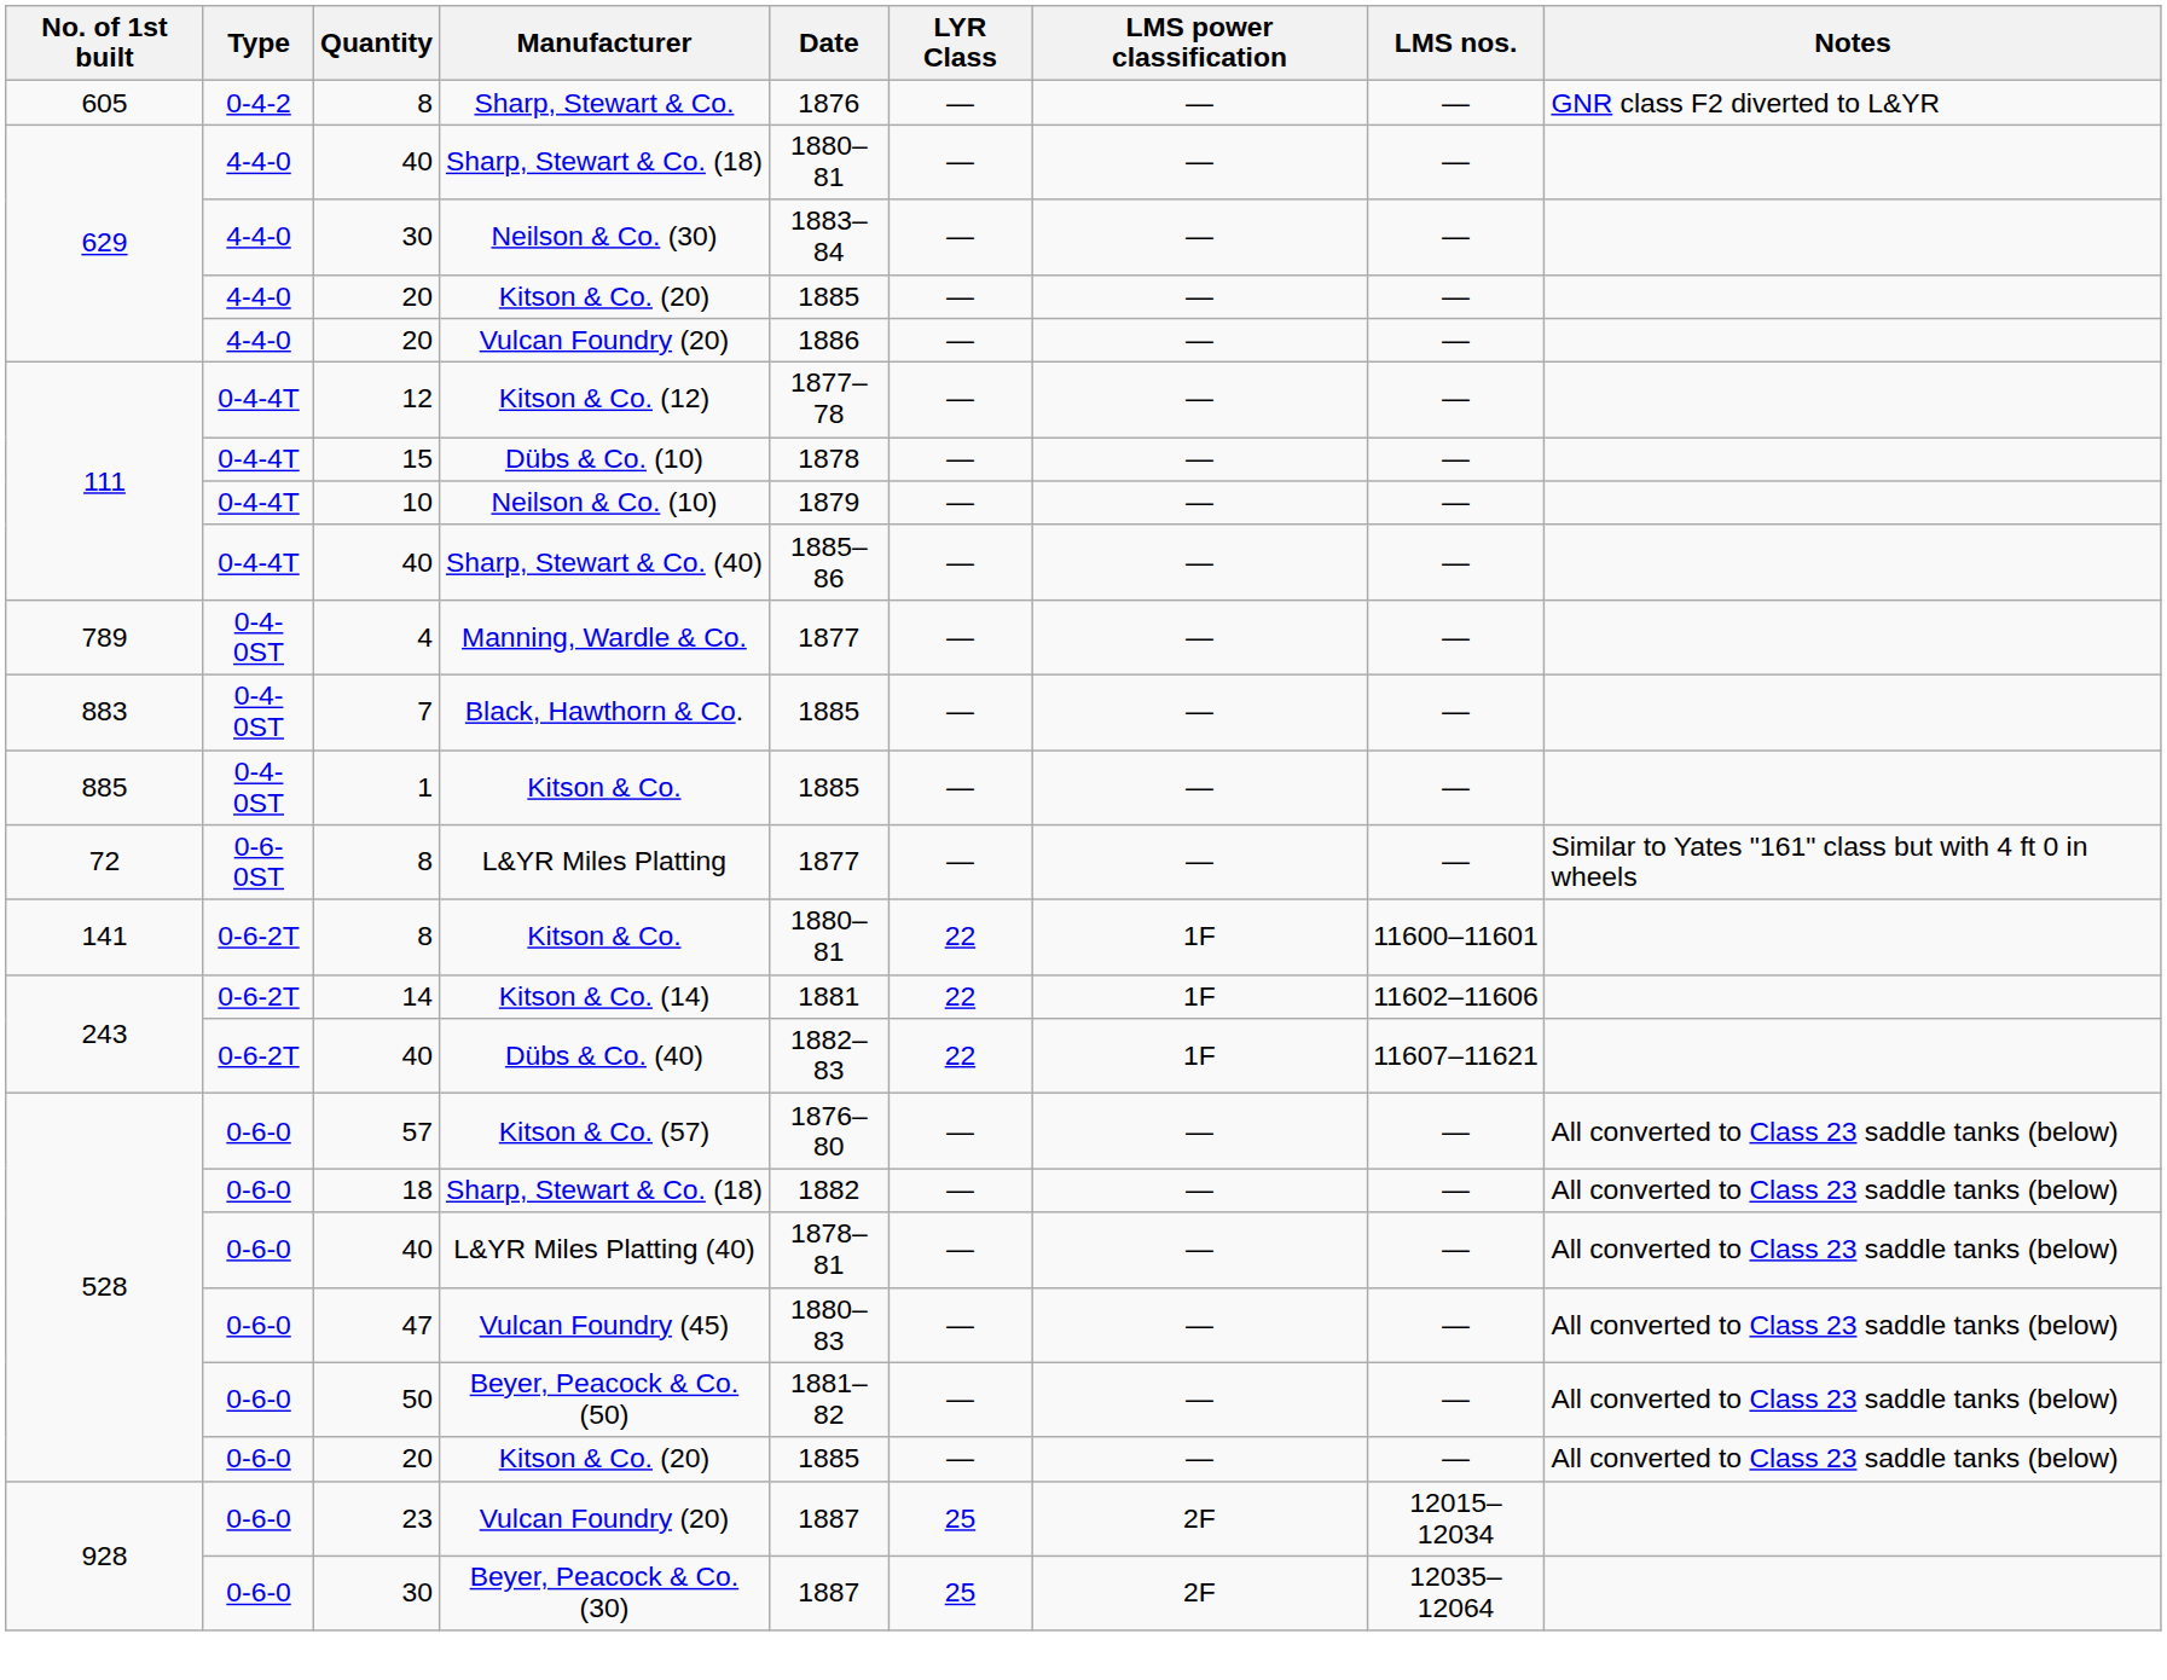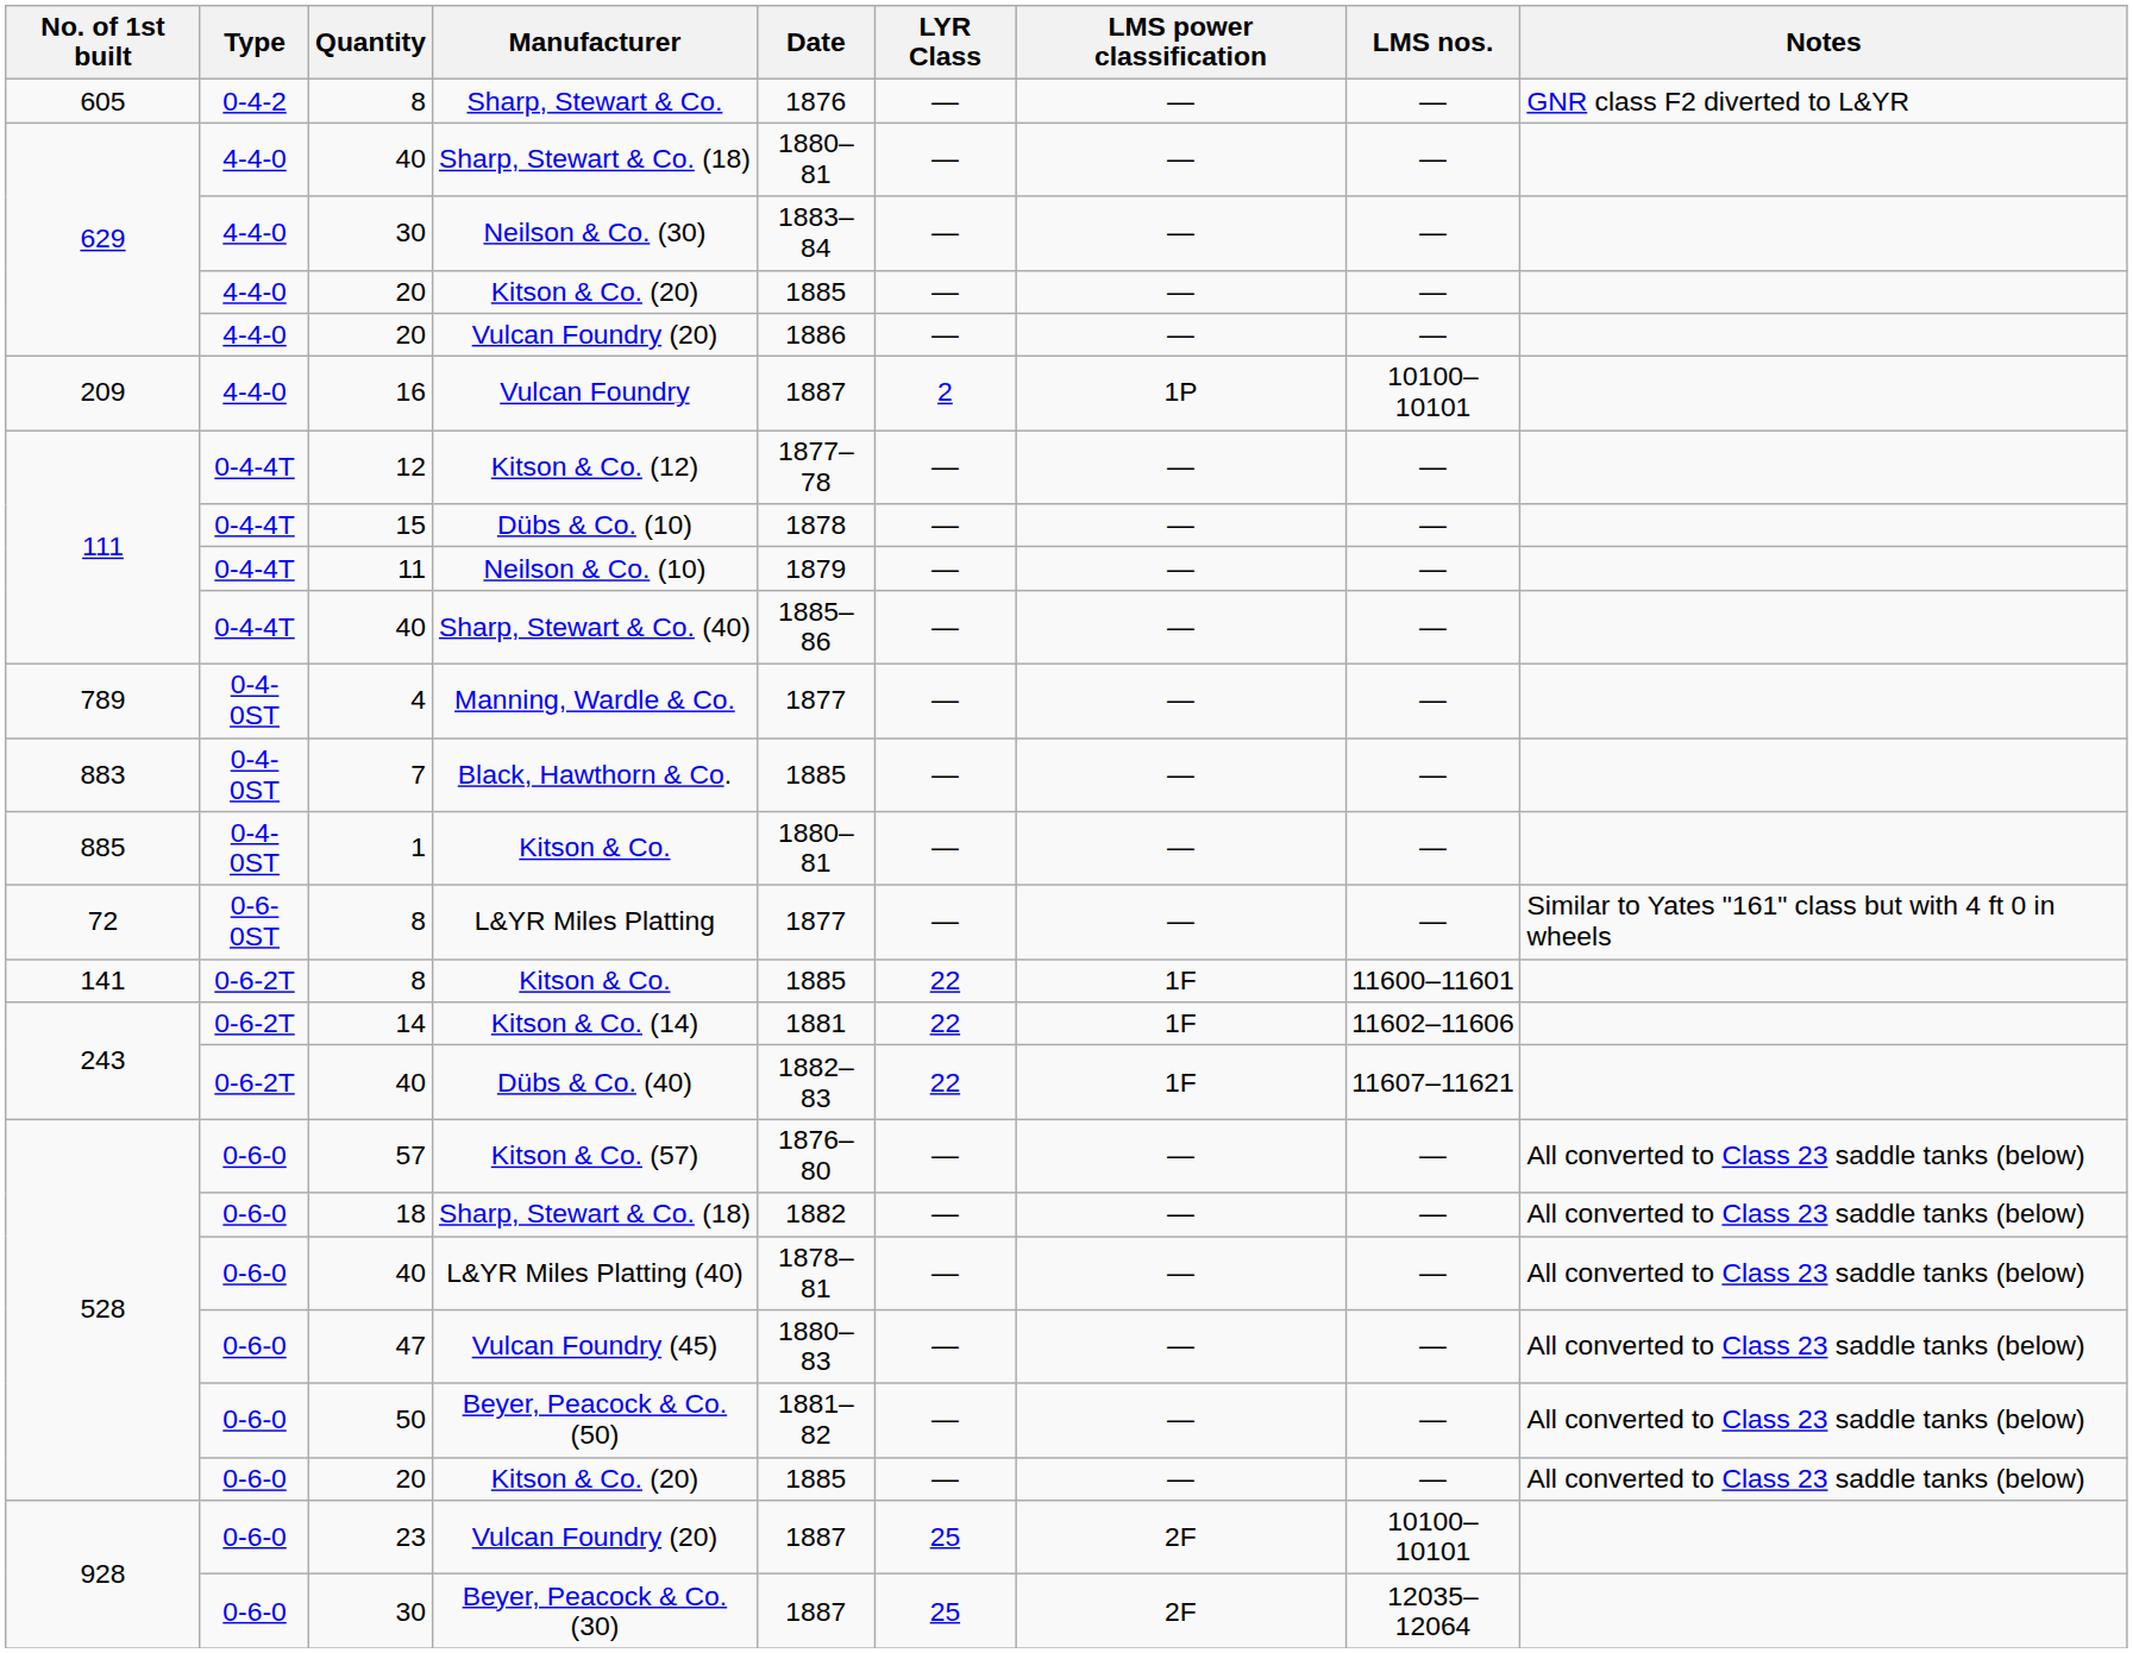+ row: 209 | 4-4-0 | 16 | Vulcan Foundry | 1887 | 2 | 1P | 10100–10101
Neilson & Co. (10) | Quantity: 10 -> 11
885 / Kitson & Co. | Date: 1885 -> 1880–81
141 / Kitson & Co. | Date: 1880–81 -> 1885
928 / Vulcan Foundry (20) | LMS nos.: 12015–12034 -> 10100–10101
